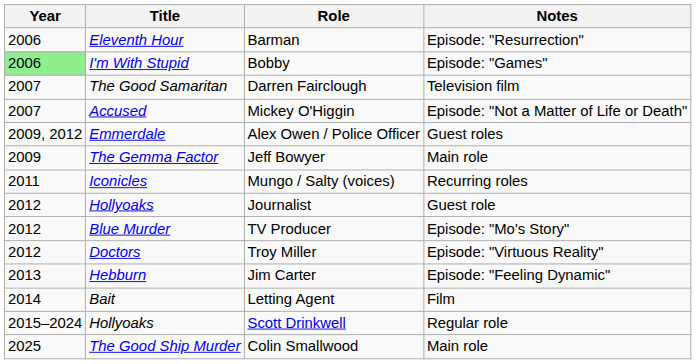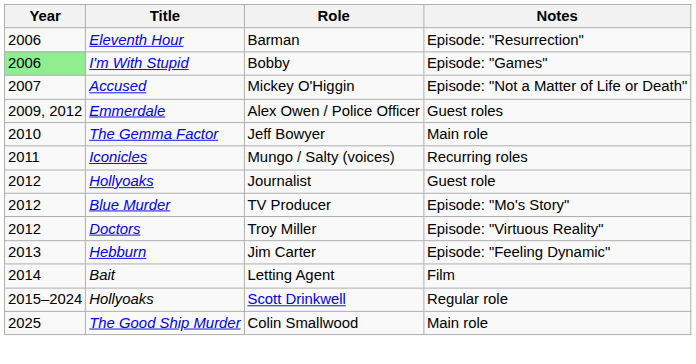- row: 2007 | The Good Samaritan | Darren Fairclough | Television film
Jeff Bowyer | Year: 2009 -> 2010
